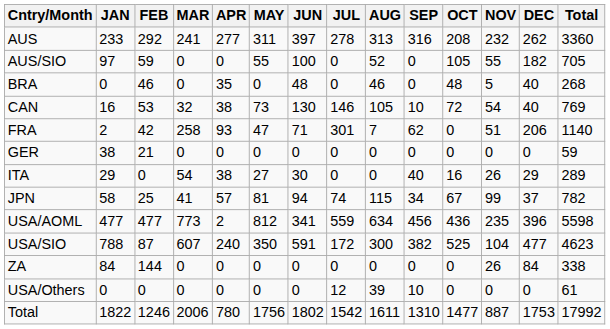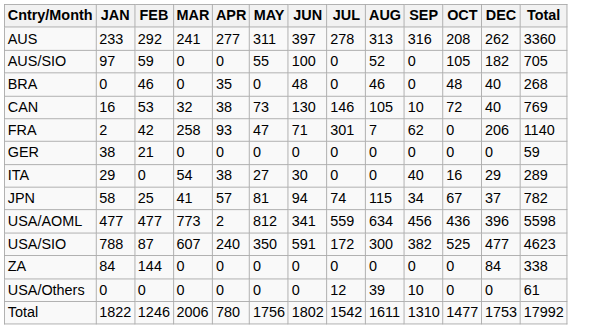- column: NOV | 232 | 55 | 5 | 54 | 51 | 0 | 26 | 99 | 235 | 104 | 26 | 0 | 887
